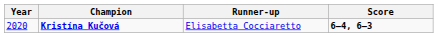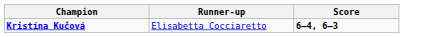- column: Year | 2020
